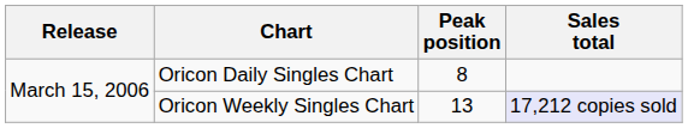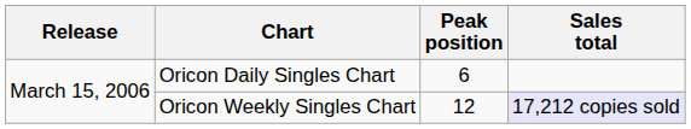Oricon Daily Singles Chart | Peak position: 8 -> 6
Oricon Weekly Singles Chart | Peak position: 13 -> 12
